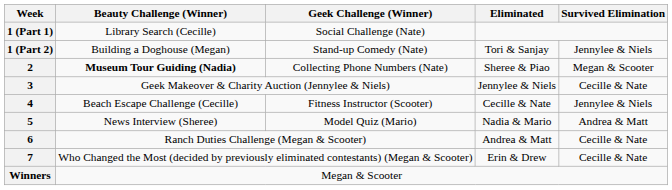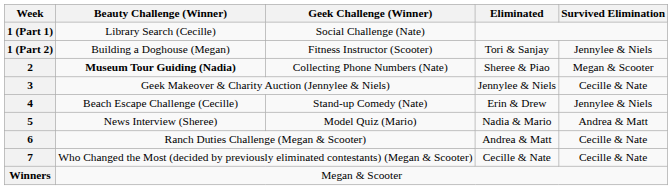1 (Part 2) | Geek Challenge (Winner): Stand-up Comedy (Nate) -> Fitness Instructor (Scooter)
4 | Geek Challenge (Winner): Fitness Instructor (Scooter) -> Stand-up Comedy (Nate)
4 | Eliminated: Cecille & Nate -> Erin & Drew
7 | Eliminated: Erin & Drew -> Cecille & Nate
